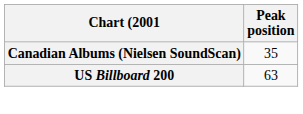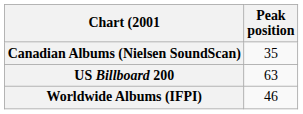+ row: Worldwide Albums (IFPI) | 46
